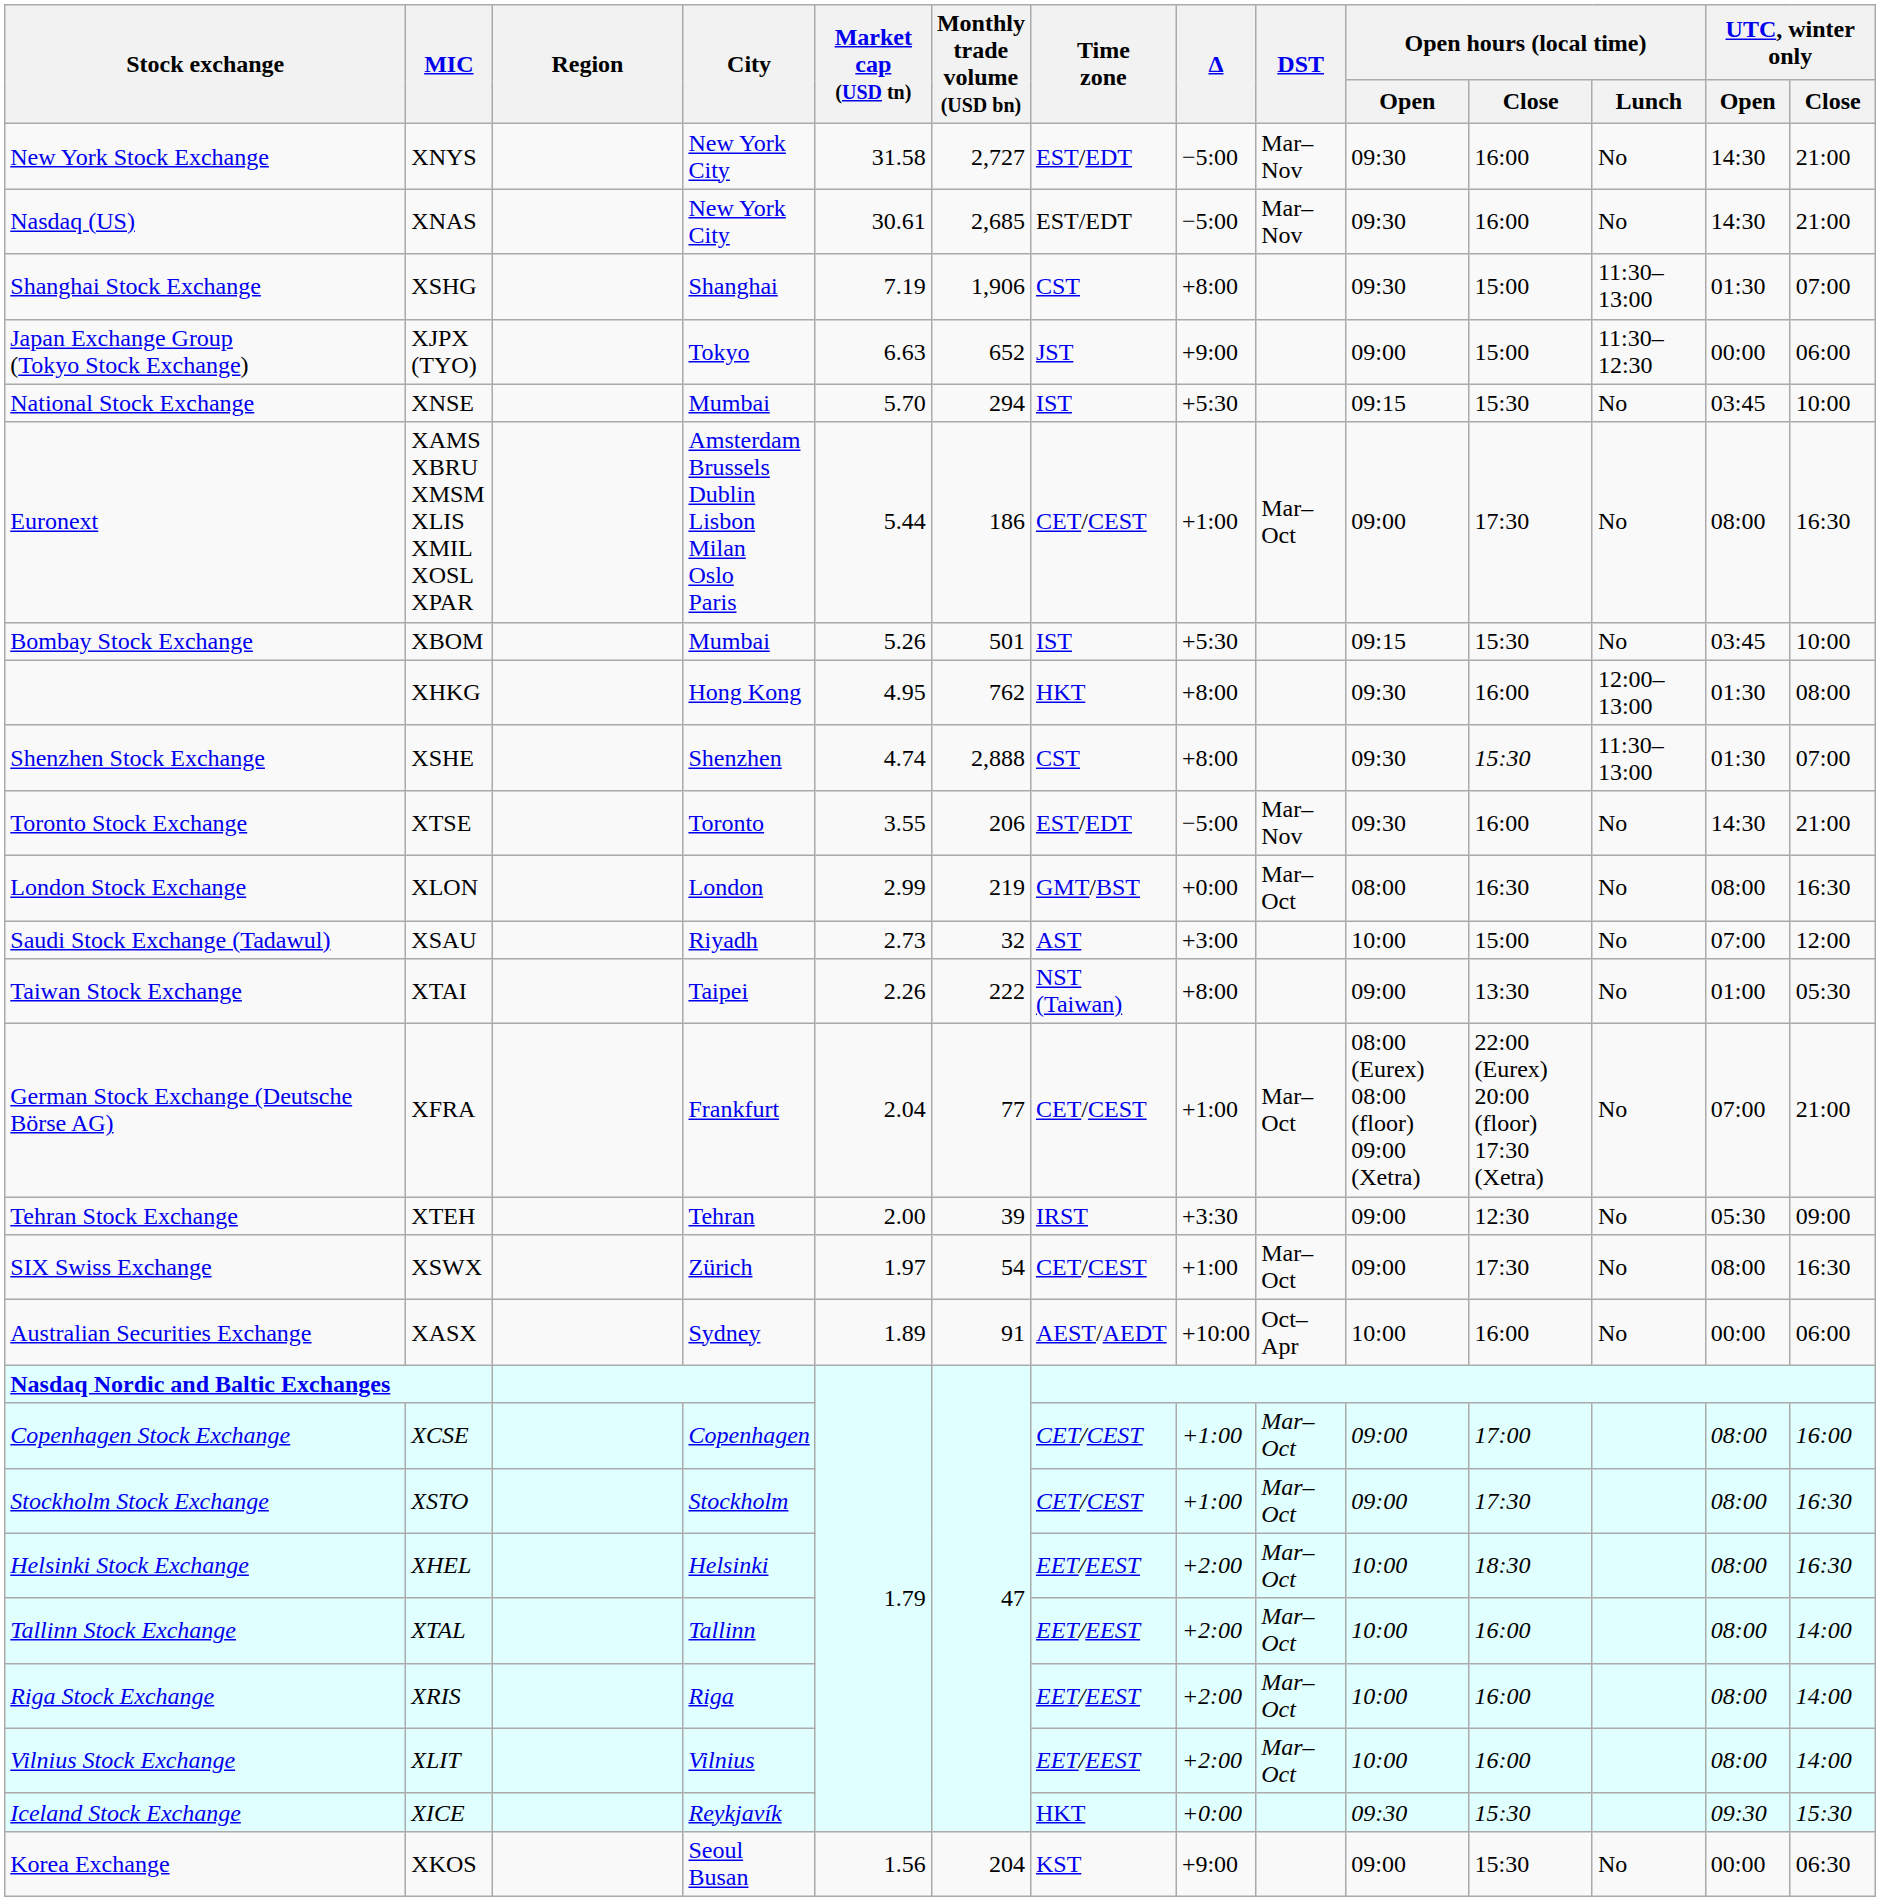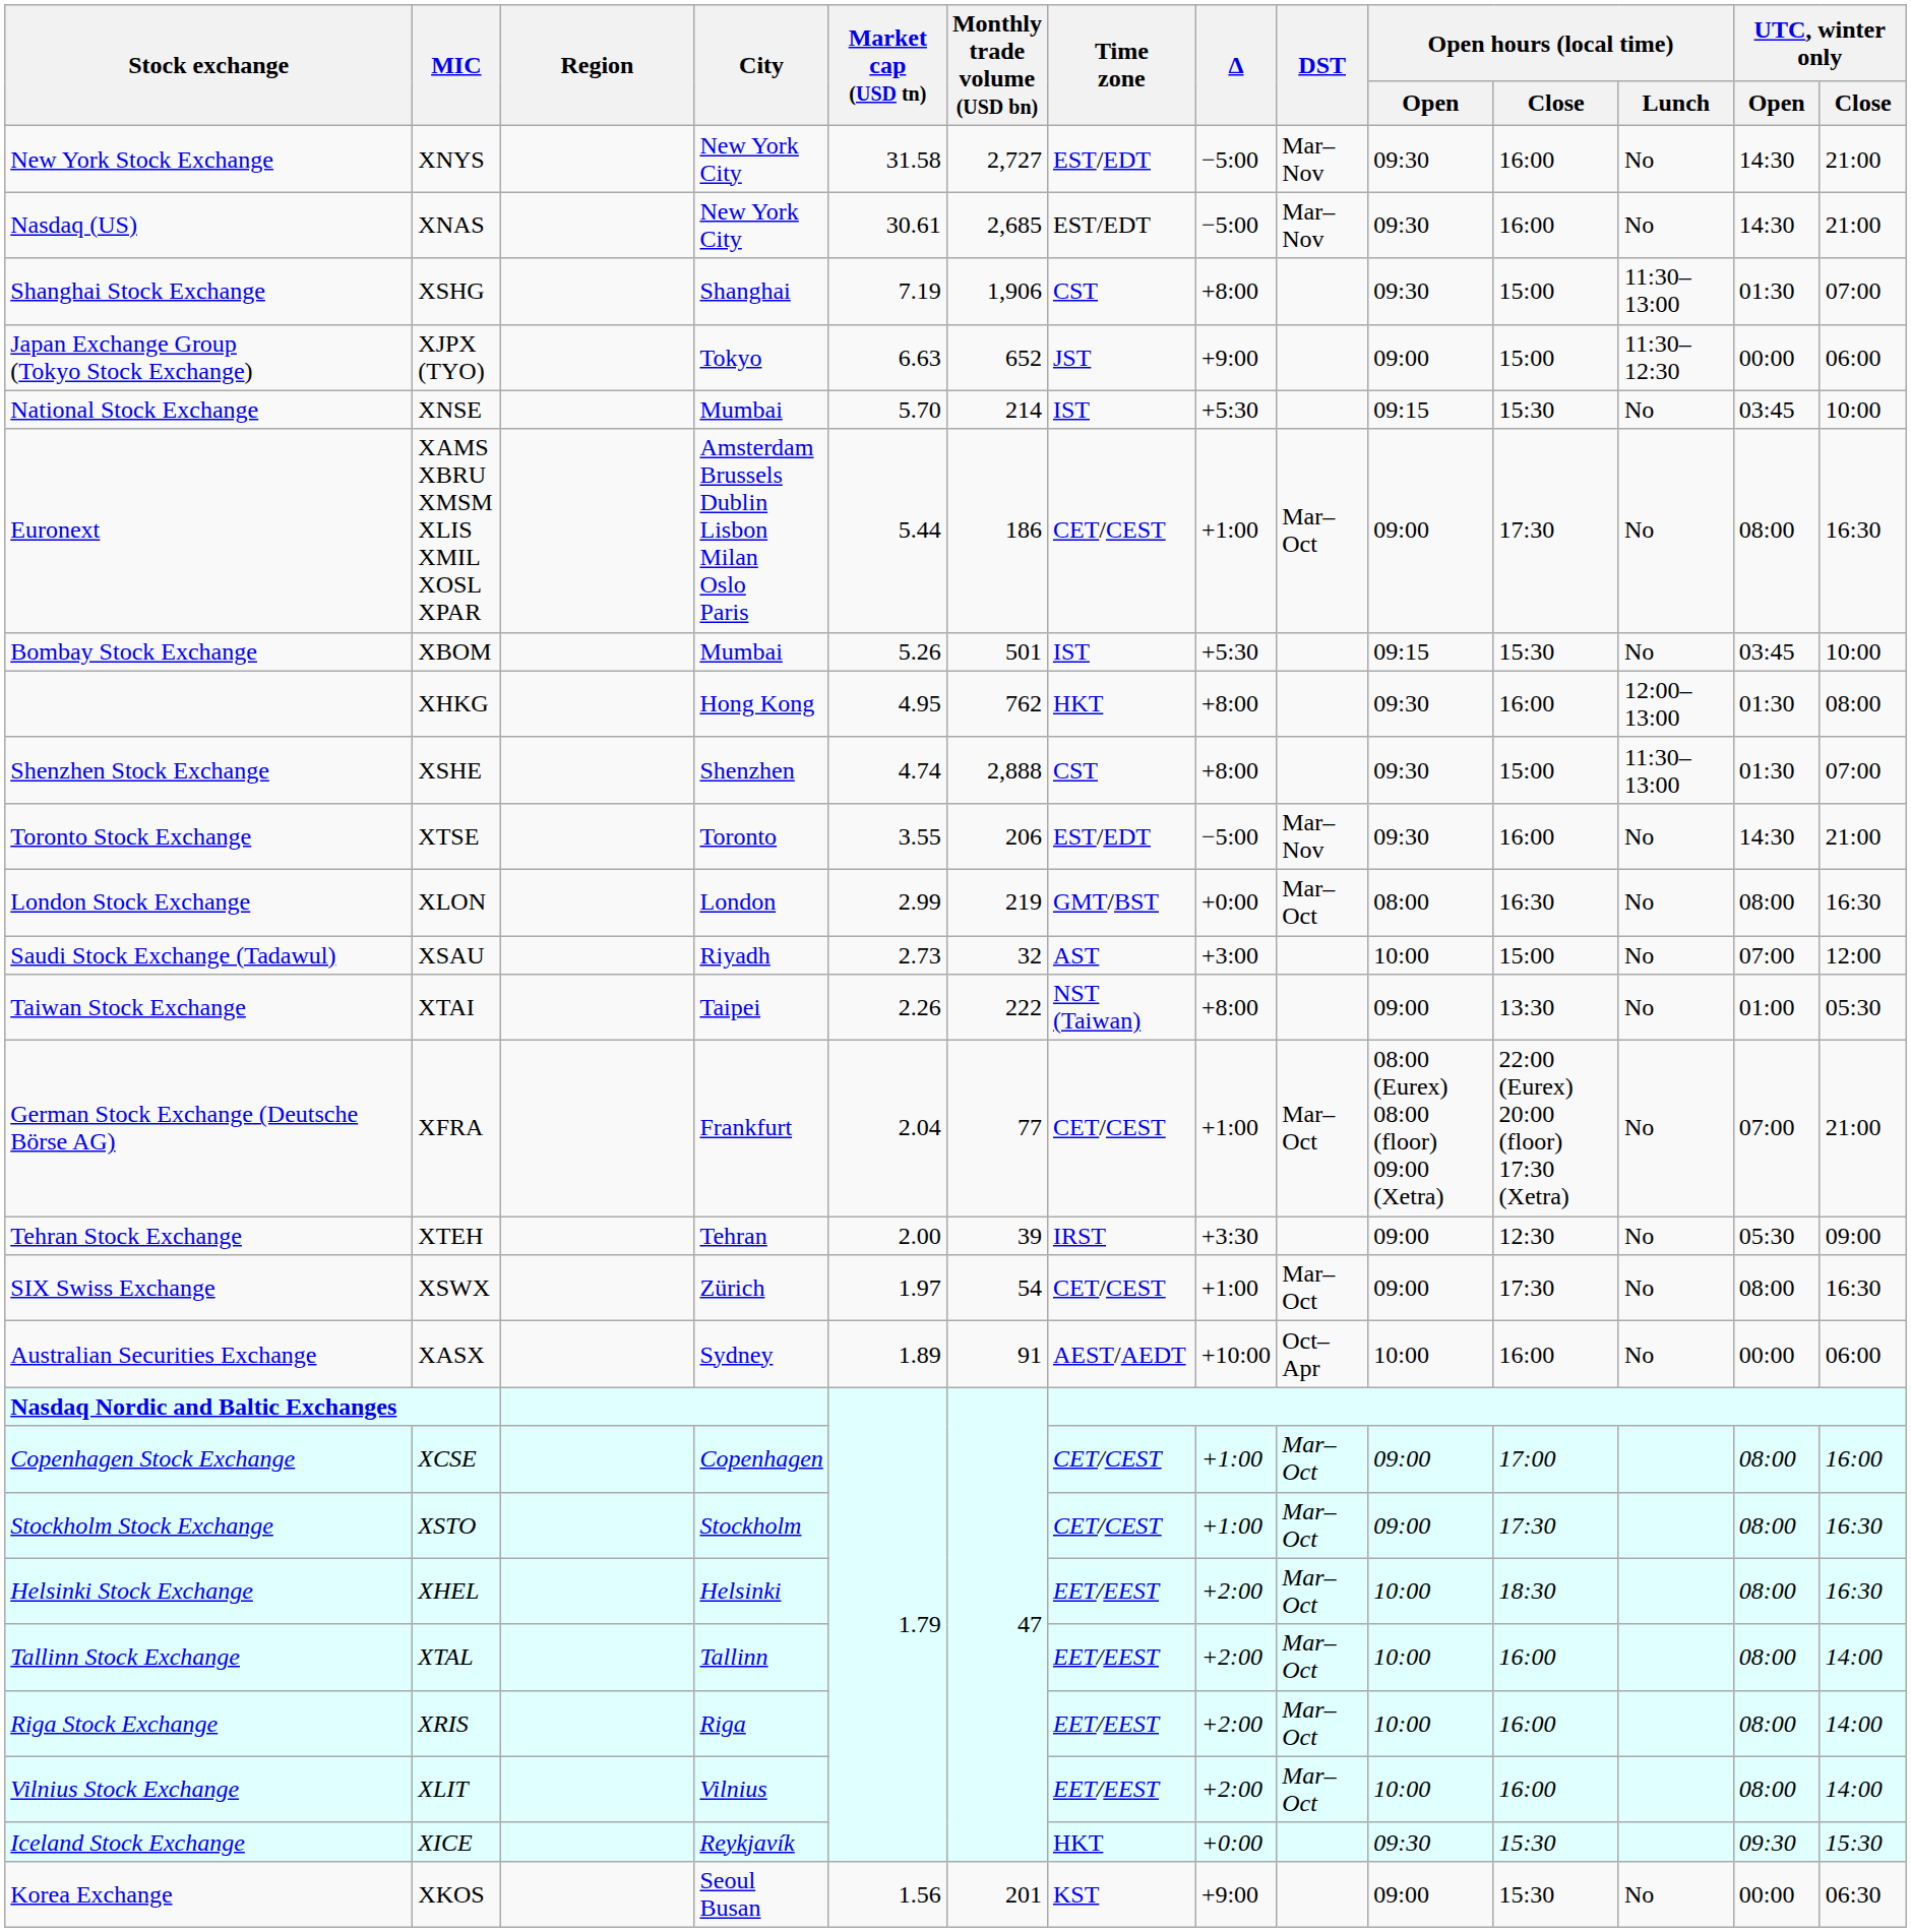National Stock Exchange | Monthly trade volume (USD bn): 294 -> 214
Shenzhen Stock Exchange | Open hours (local time) / Close: 15:30 -> 15:00
Korea Exchange | Monthly trade volume (USD bn): 204 -> 201
